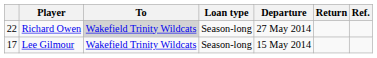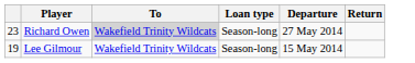- column: Ref.
Richard Owen | column 1: 22 -> 23
Lee Gilmour | column 1: 17 -> 19
